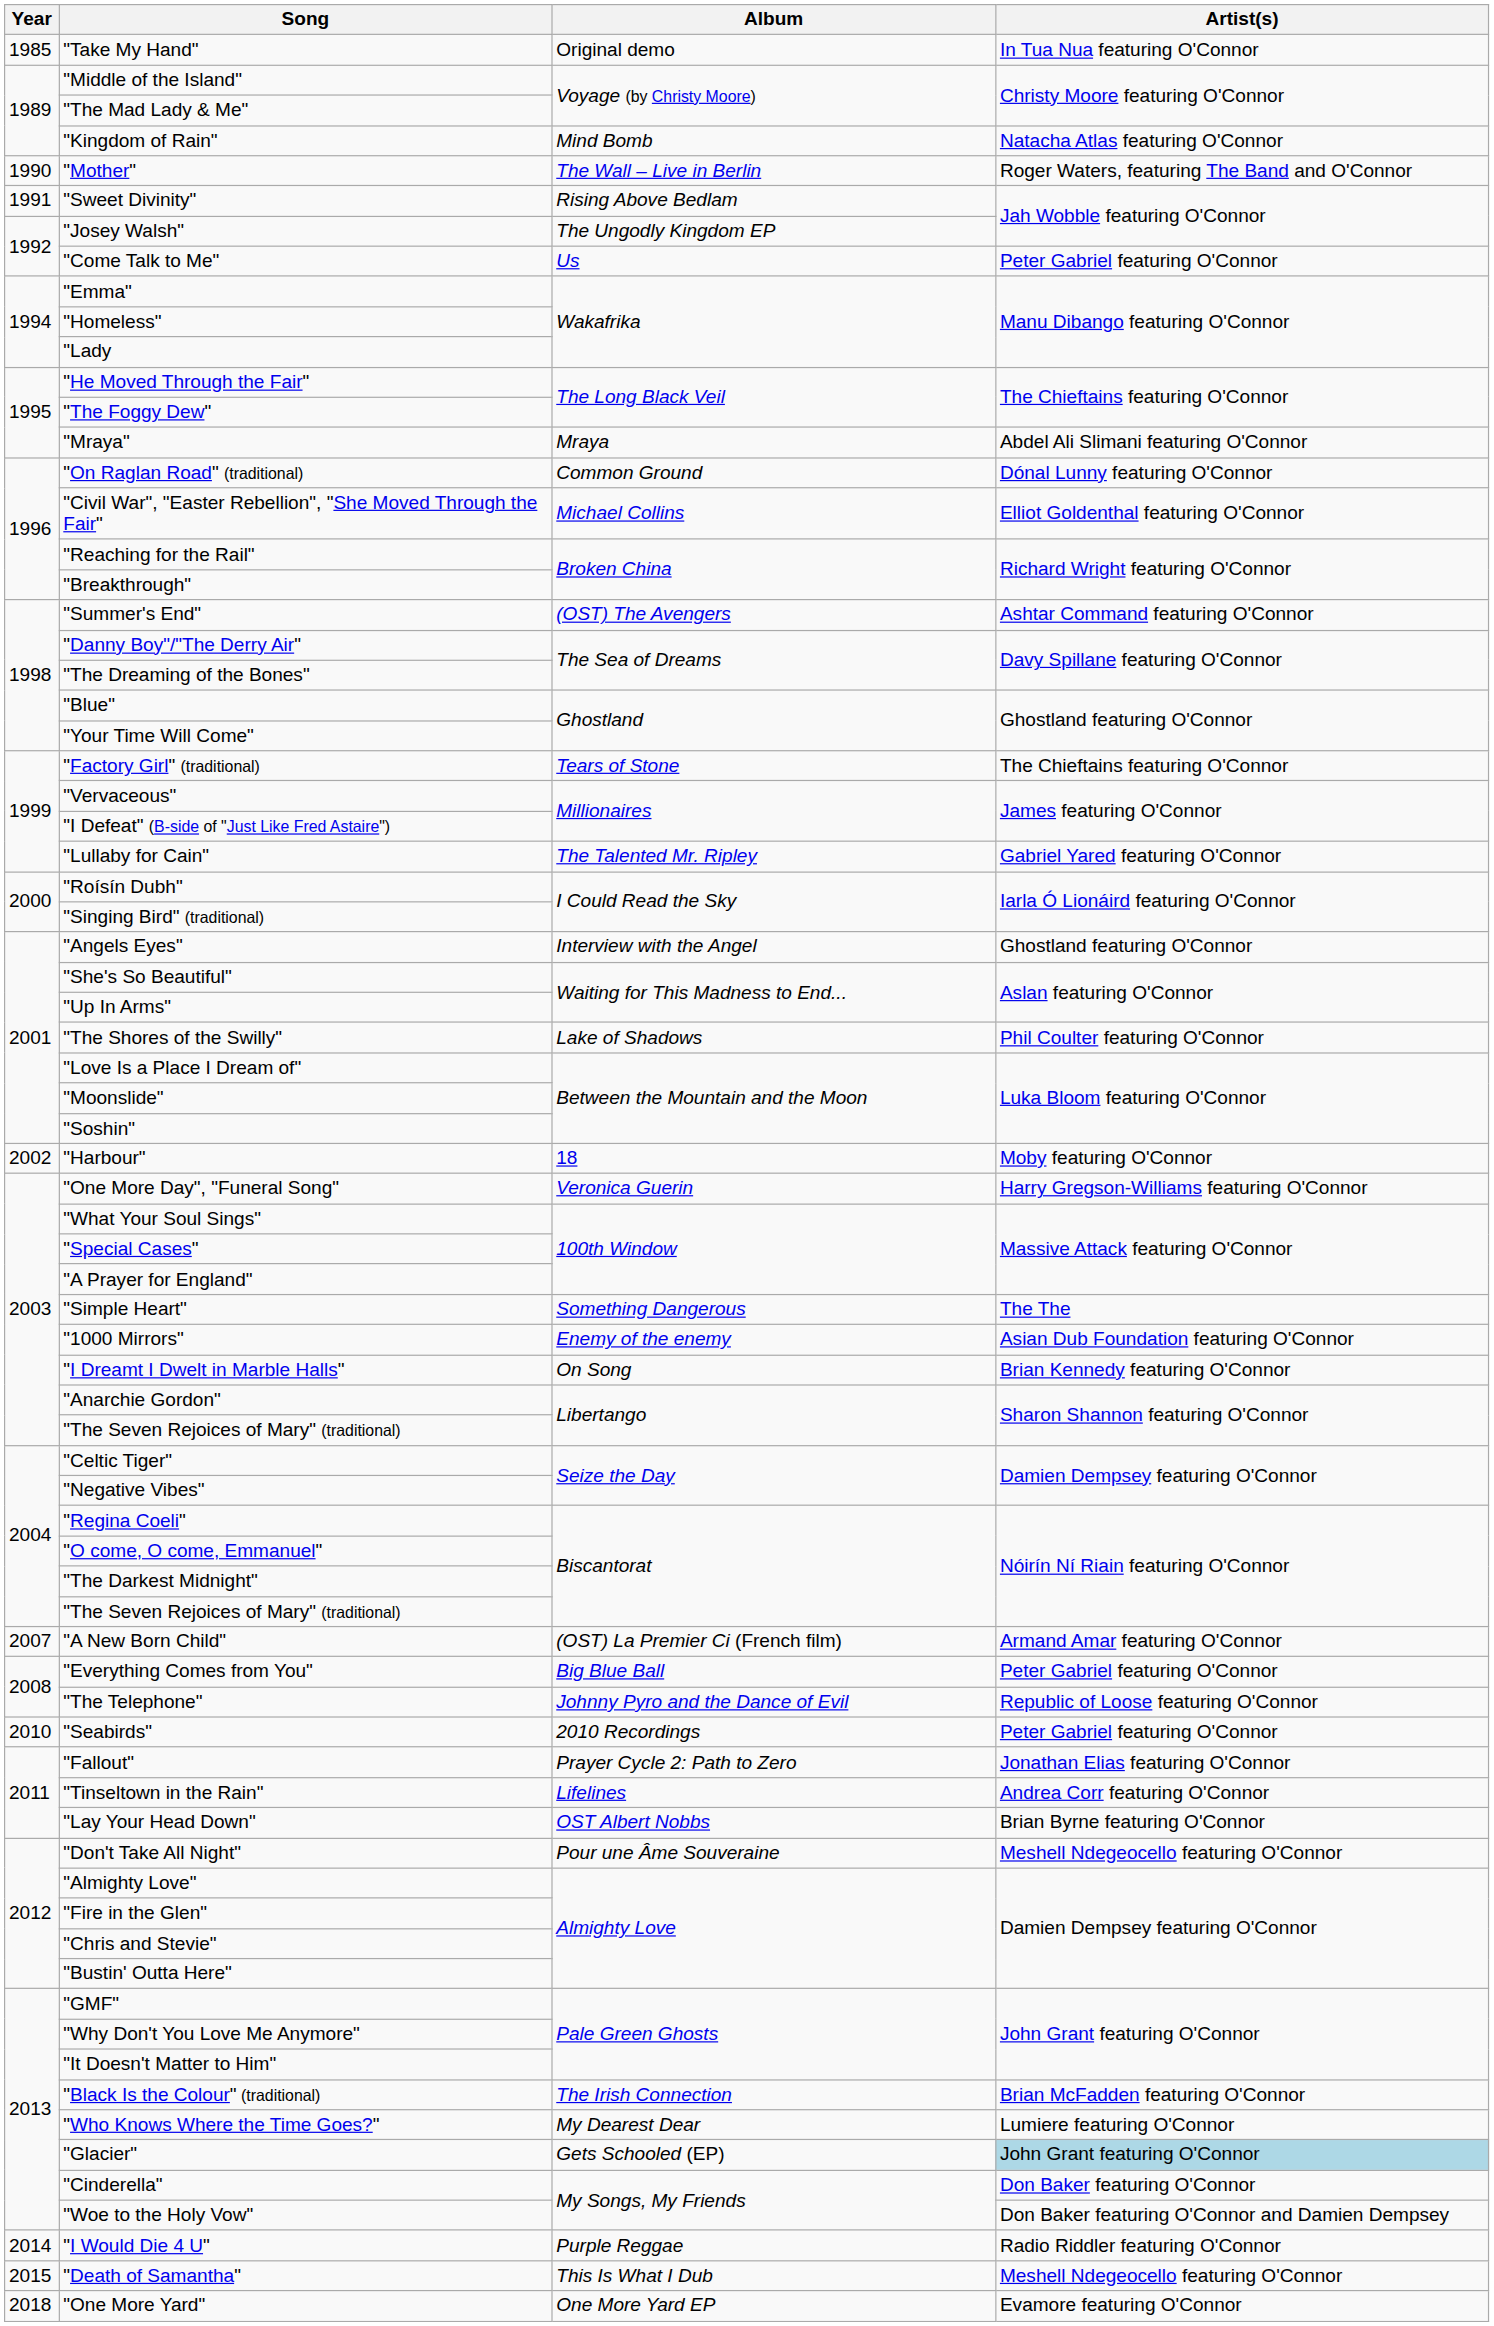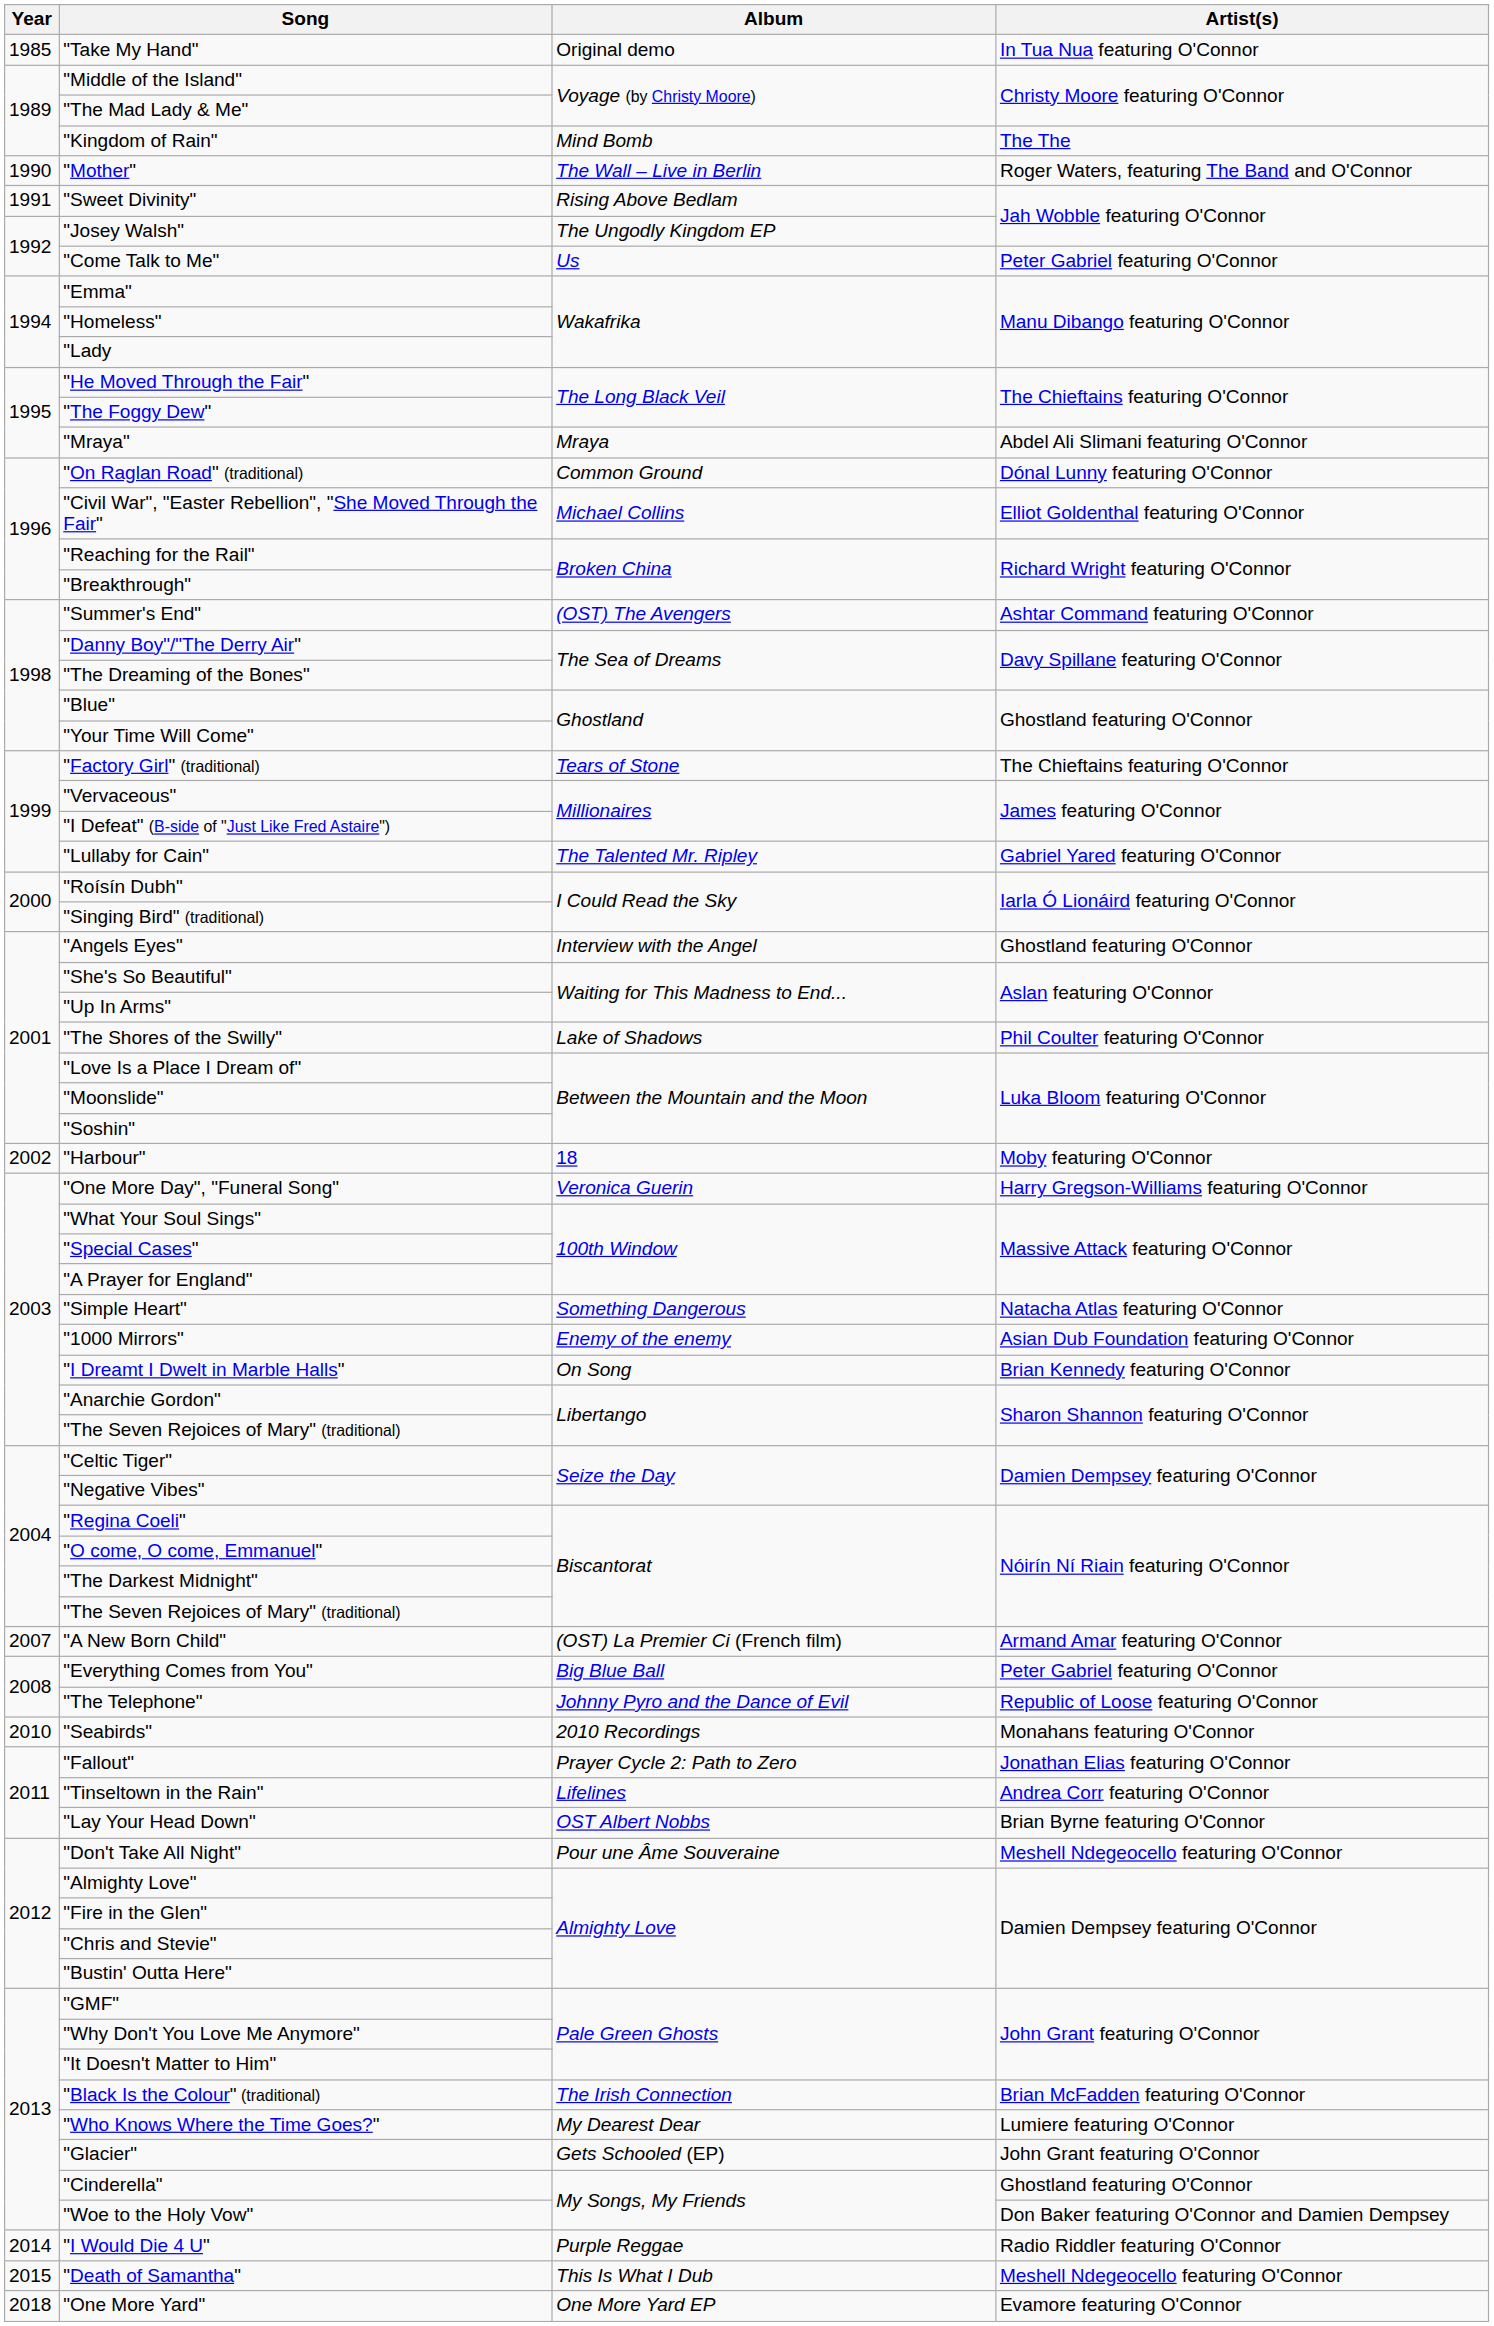"Kingdom of Rain" | Artist(s): Natacha Atlas featuring O'Connor -> The The
"Simple Heart" | Artist(s): The The -> Natacha Atlas featuring O'Connor
"Seabirds" | Artist(s): Peter Gabriel featuring O'Connor -> Monahans featuring O'Connor
"Glacier" | Artist(s): lightblue background -> no background
"Cinderella" | Artist(s): Don Baker featuring O'Connor -> Ghostland featuring O'Connor
